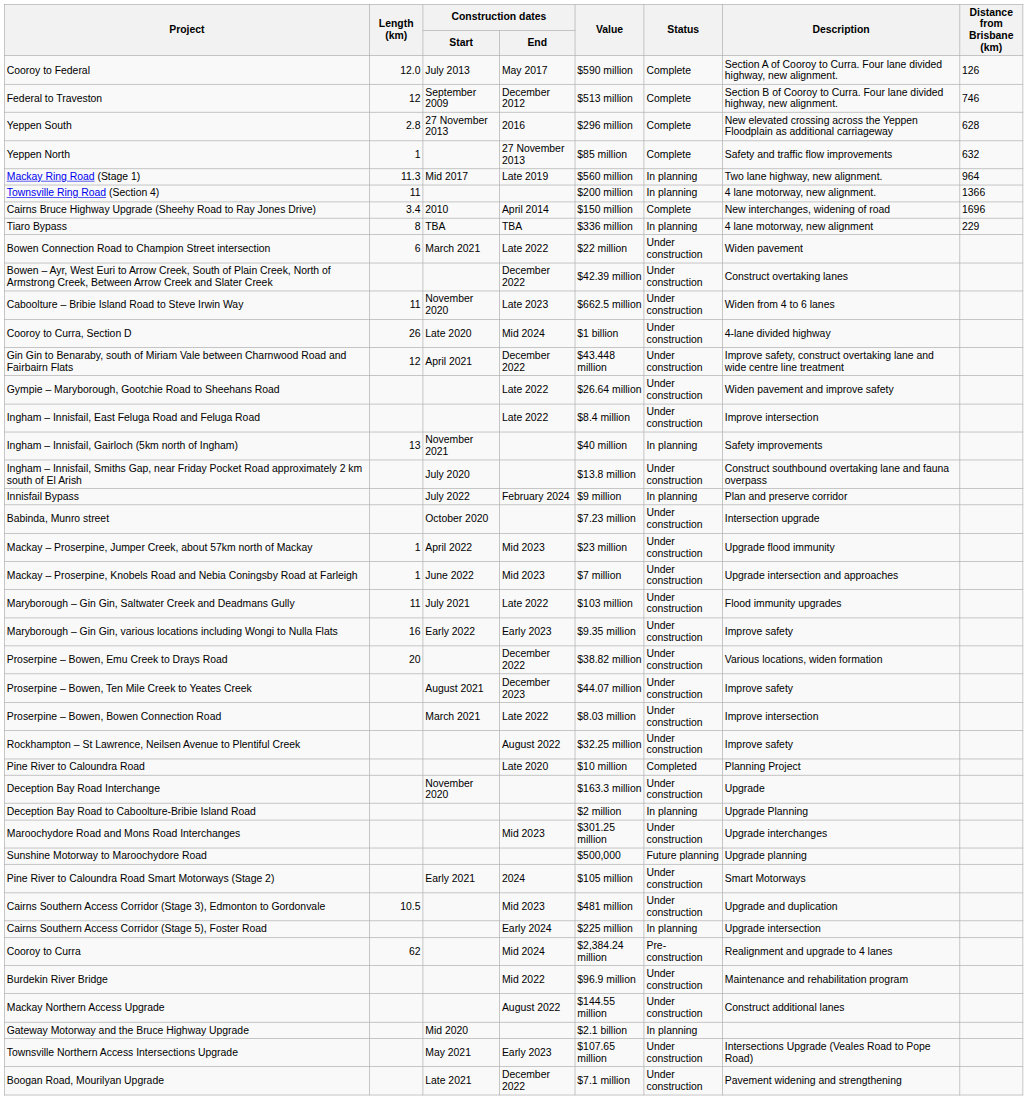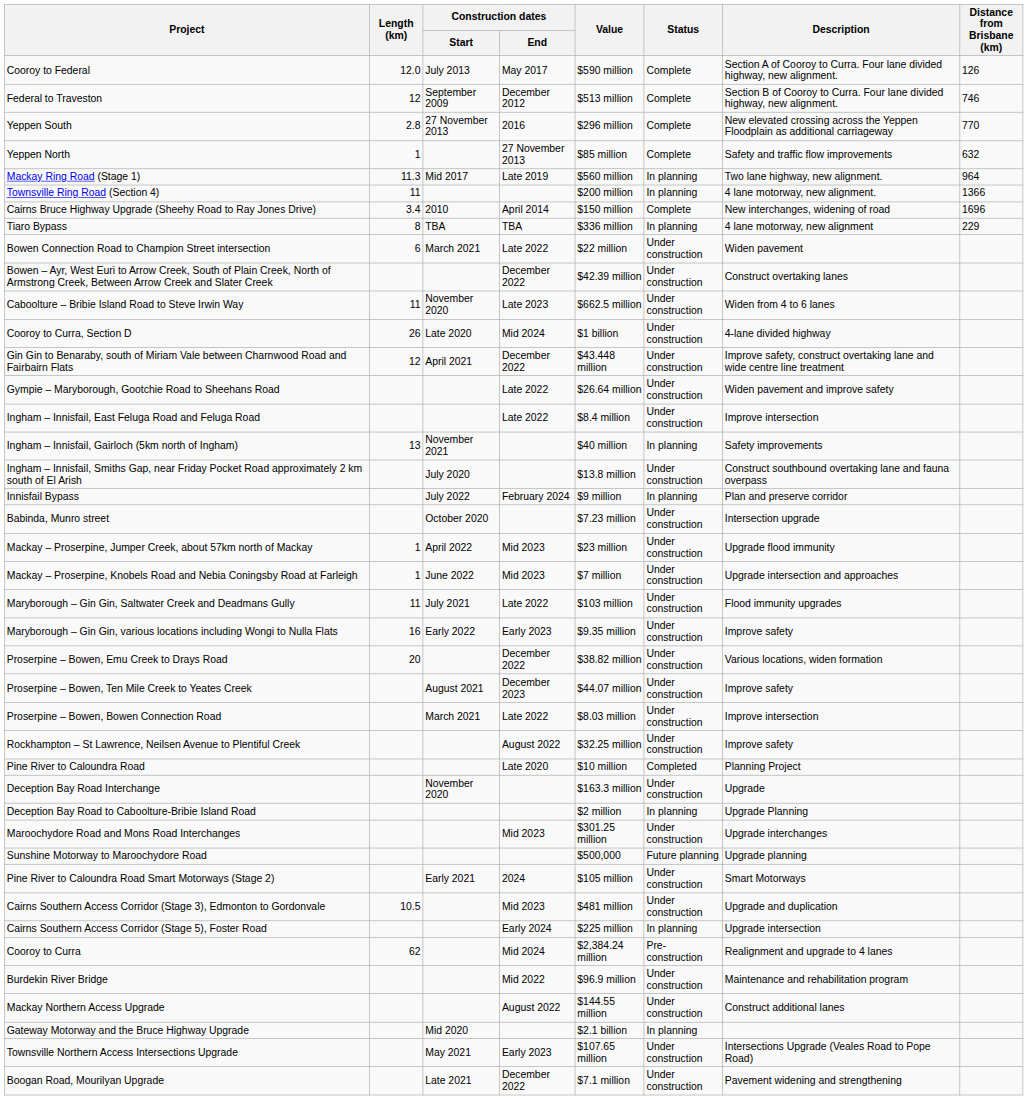Yeppen South | Distance from Brisbane (km): 628 -> 770
